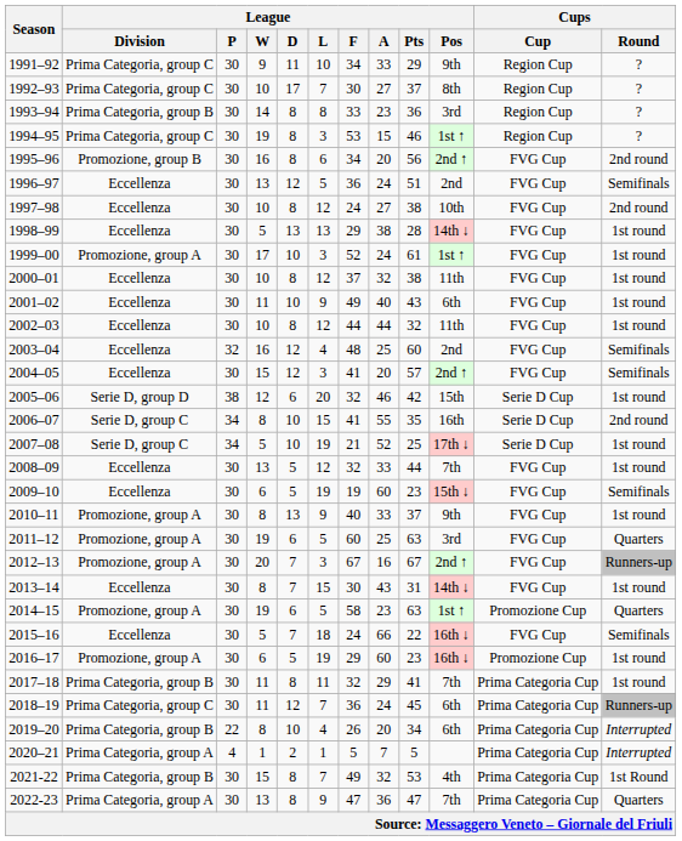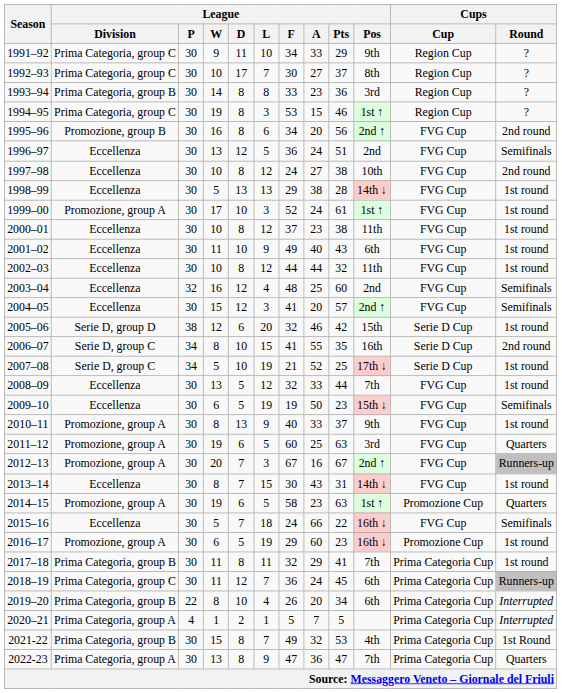2000–01 | League / A: 32 -> 23
2009–10 | League / A: 60 -> 50
